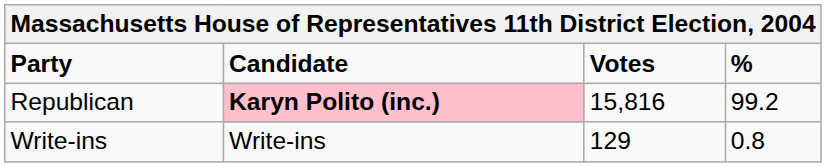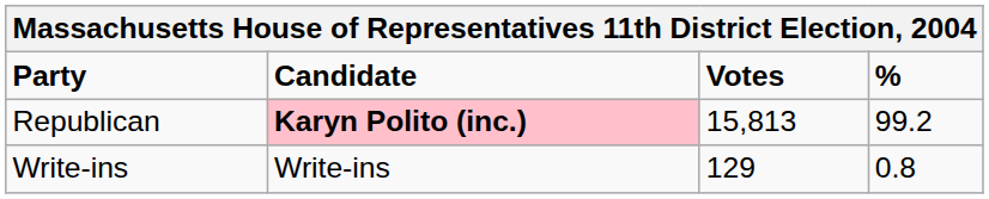Republican | Votes: 15,816 -> 15,813
